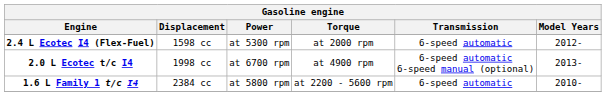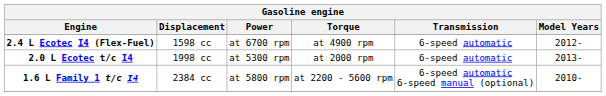2.4 L Ecotec I4 (Flex-Fuel) | Power: at 5300 rpm -> at 6700 rpm
2.4 L Ecotec I4 (Flex-Fuel) | Torque: at 2000 rpm -> at 4900 rpm
2.0 L Ecotec t/c I4 | Power: at 6700 rpm -> at 5300 rpm
2.0 L Ecotec t/c I4 | Torque: at 4900 rpm -> at 2000 rpm
2.0 L Ecotec t/c I4 | Transmission: 6-speed automatic 6-speed manual (optional) -> 6-speed automatic
1.6 L Family 1 t/c I4 | Transmission: 6-speed automatic -> 6-speed automatic 6-speed manual (optional)
